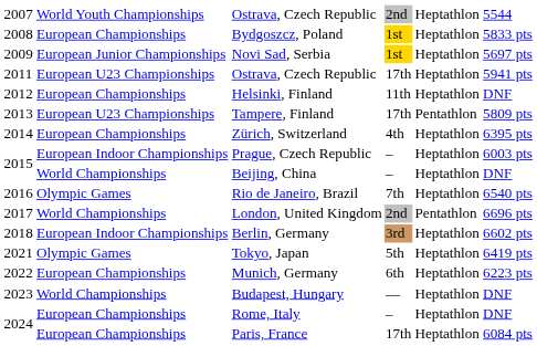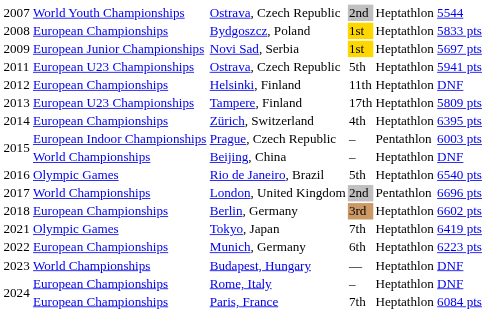2011 / Ostrava, Czech Republic | column 4: 17th -> 5th
Tampere, Finland | column 5: Pentathlon -> Heptathlon
Prague, Czech Republic | column 5: Heptathlon -> Pentathlon
Rio de Janeiro, Brazil | column 4: 7th -> 5th
Berlin, Germany | column 2: European Indoor Championships -> European Championships
Tokyo, Japan | column 4: 5th -> 7th
Paris, France | column 4: 17th -> 7th
